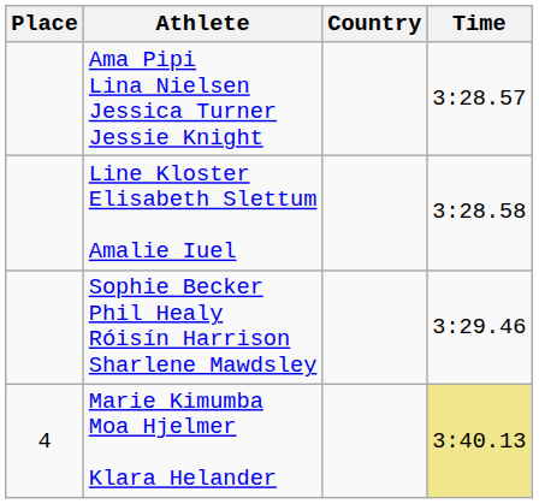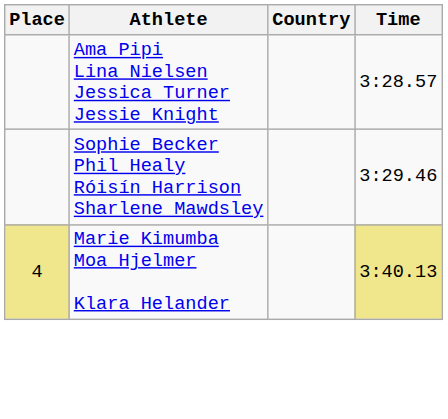- row: Line Kloster Elisabeth Slettum Amalie Iuel | 3:28.58
Marie Kimumba Moa Hjelmer Klara Helander | Place: no background -> khaki background
